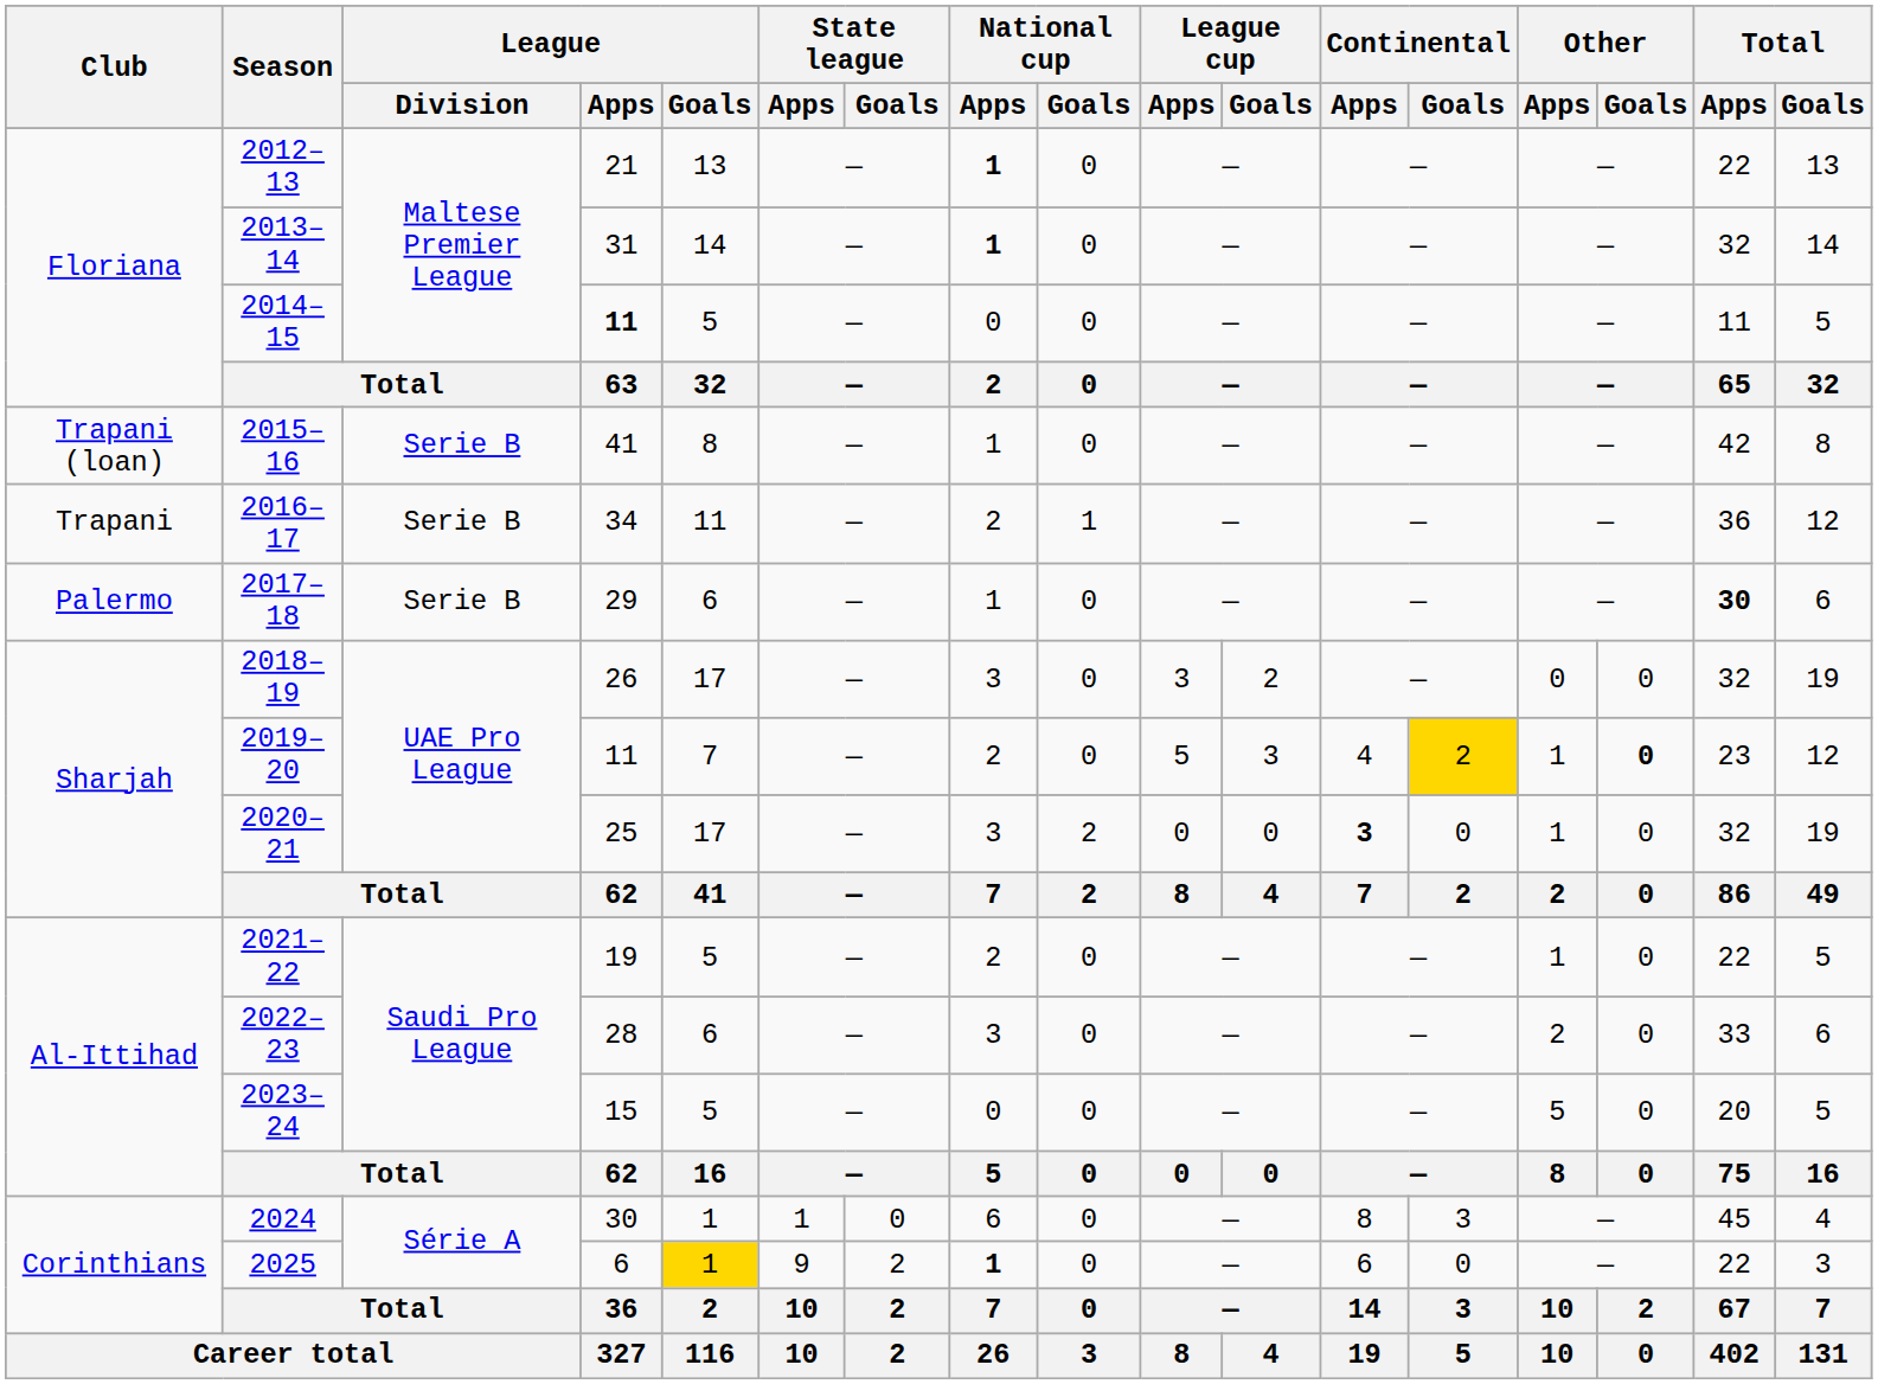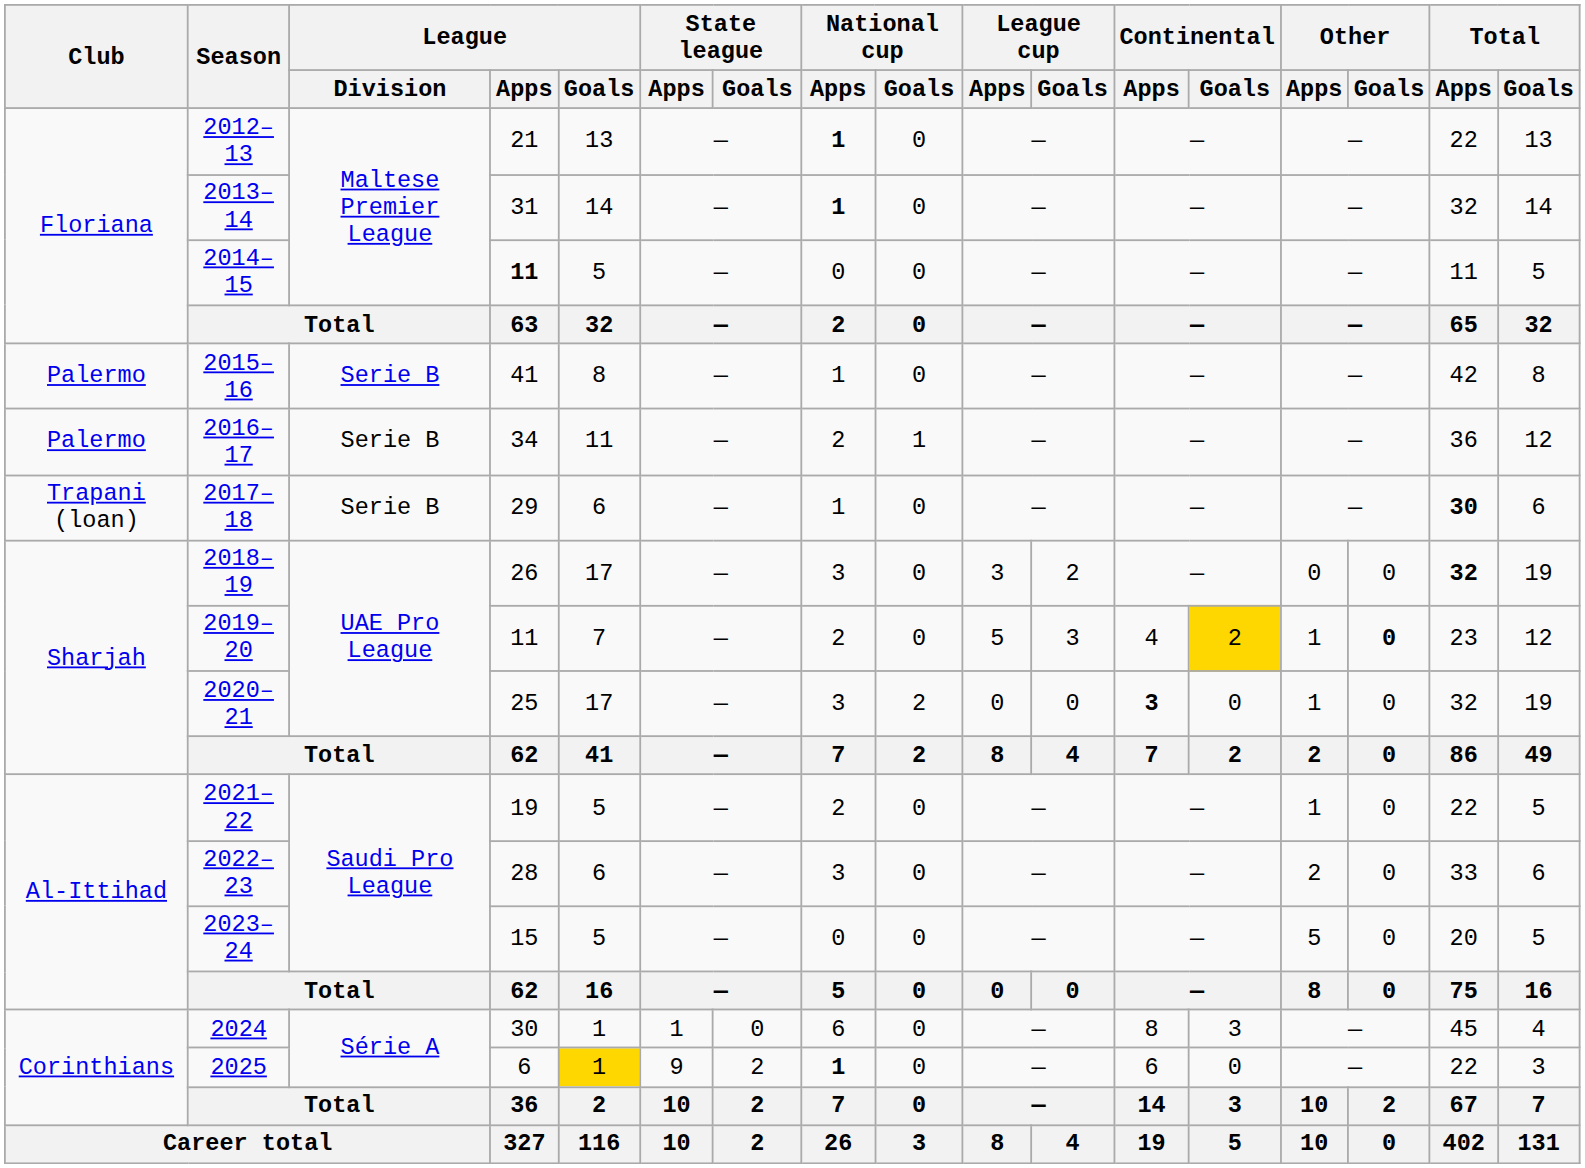2015–16 | Club: Trapani (loan) -> Palermo
2016–17 | Club: Trapani -> Palermo
2017–18 | Club: Palermo -> Trapani (loan)
2018–19 | Total / Apps: normal -> bold
